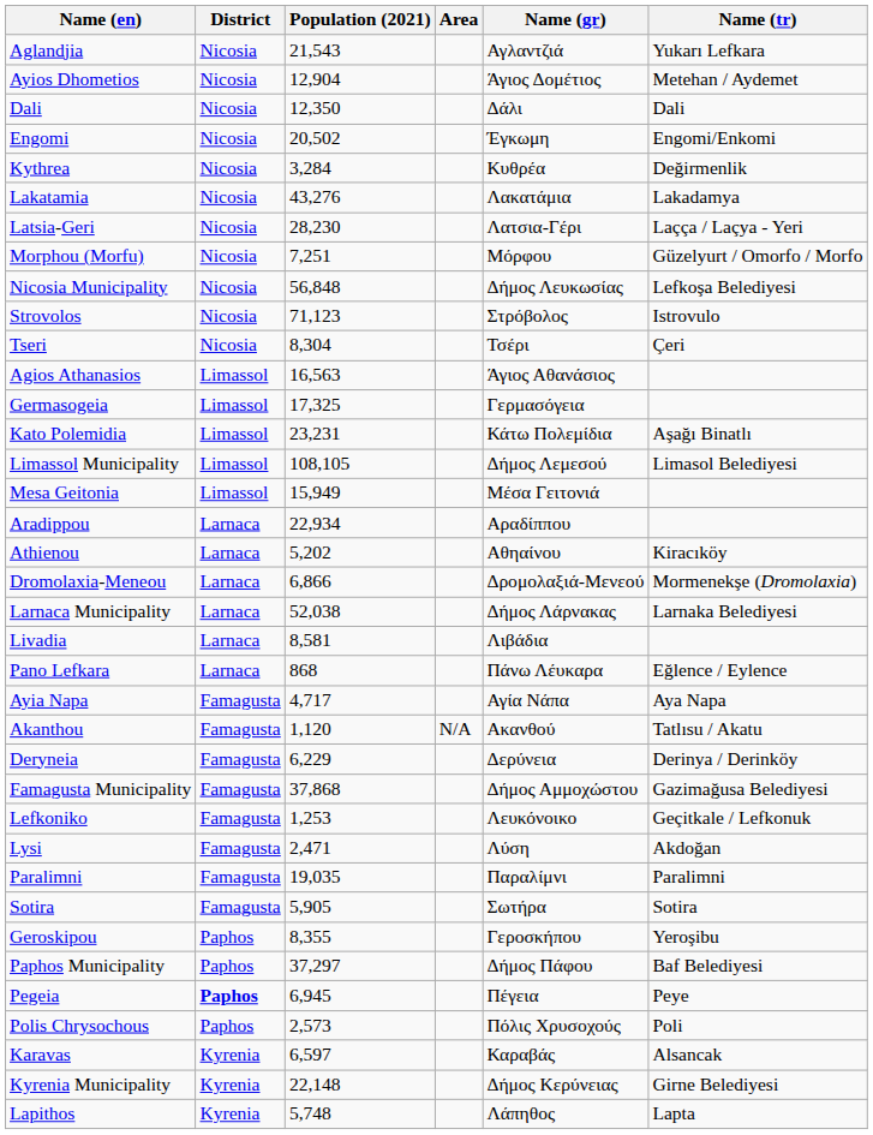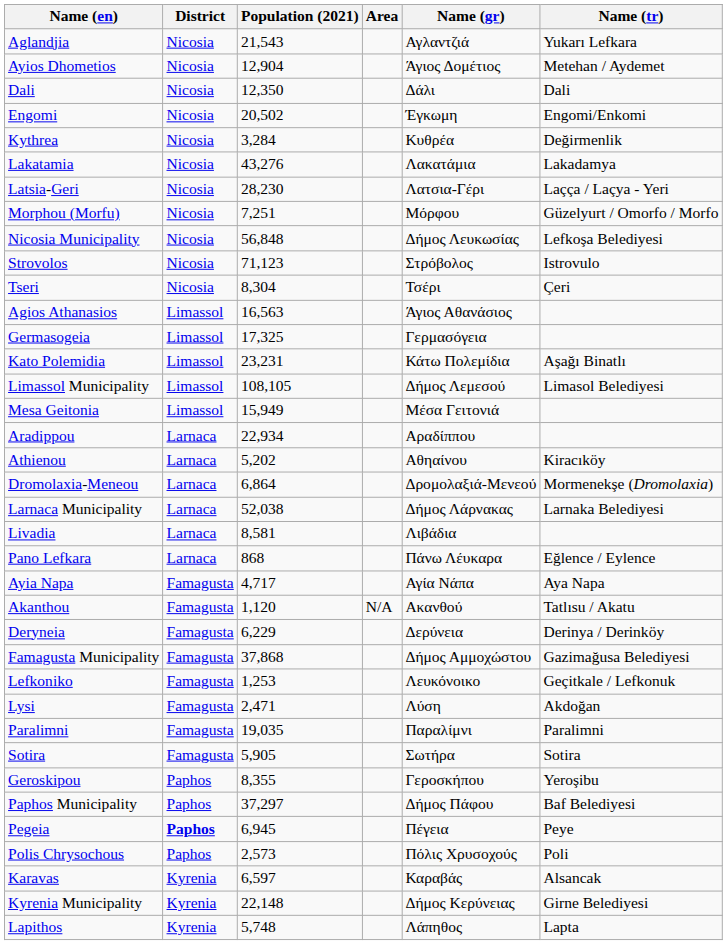Dromolaxia-Meneou | Population (2021): 6,866 -> 6,864
